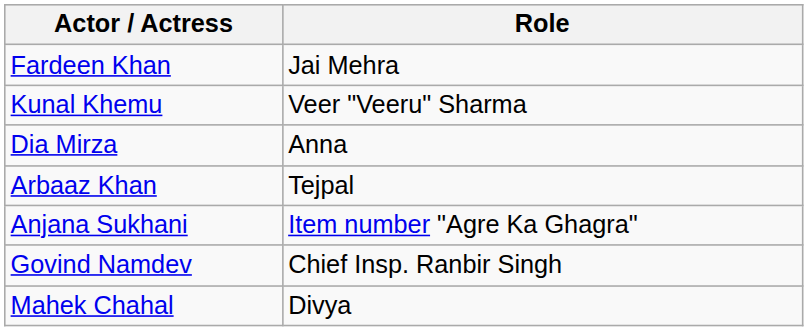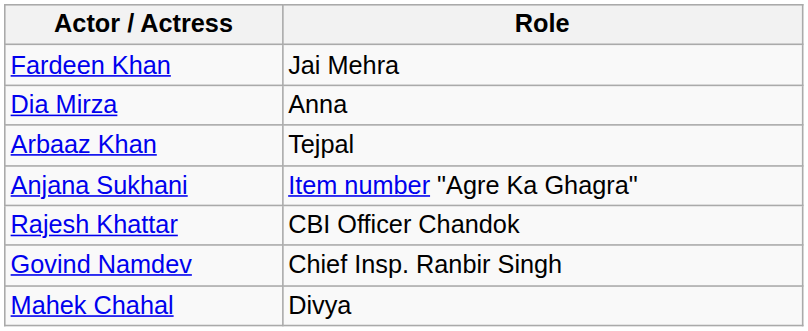- row: Kunal Khemu | Veer "Veeru" Sharma
+ row: Rajesh Khattar | CBI Officer Chandok
